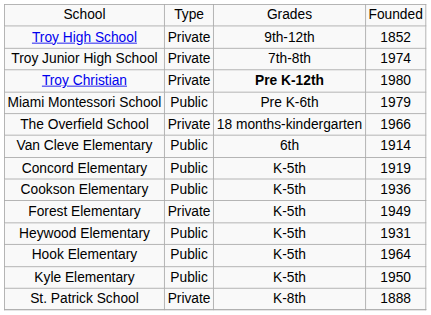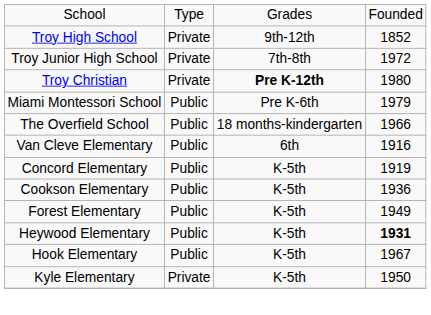Troy Junior High School | column 4: 1974 -> 1972
The Overfield School | column 2: Private -> Public
Van Cleve Elementary | column 4: 1914 -> 1916
Forest Elementary | column 2: Private -> Public
Heywood Elementary | column 4: normal -> bold
Hook Elementary | column 4: 1964 -> 1967
Kyle Elementary | column 2: Public -> Private
- row: St. Patrick School | Private | K-8th | 1888
